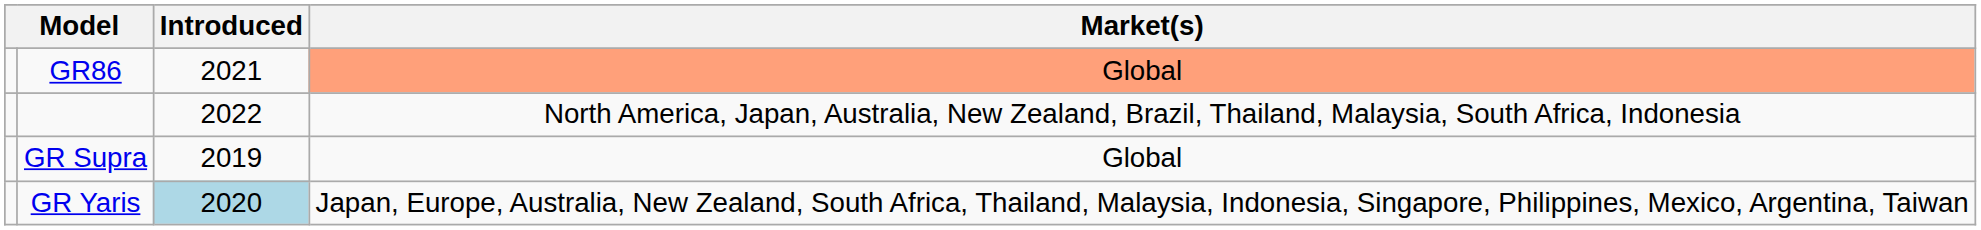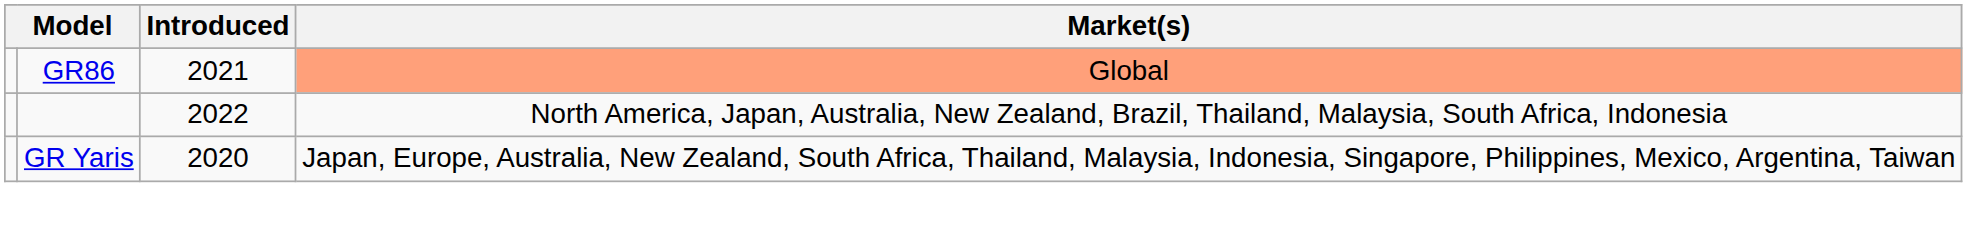- row: GR Supra | 2019 | Global
GR Yaris | Introduced: lightblue background -> no background
